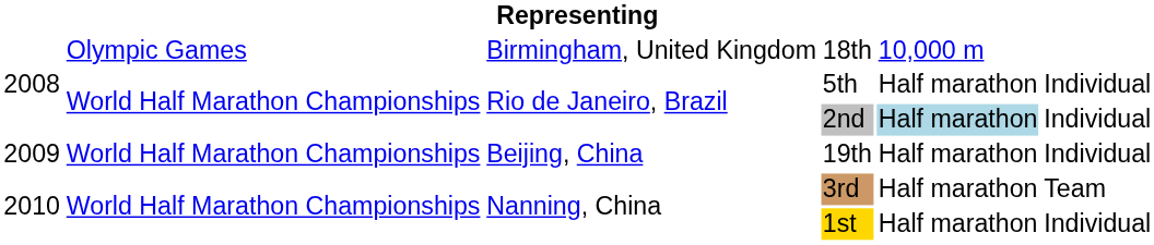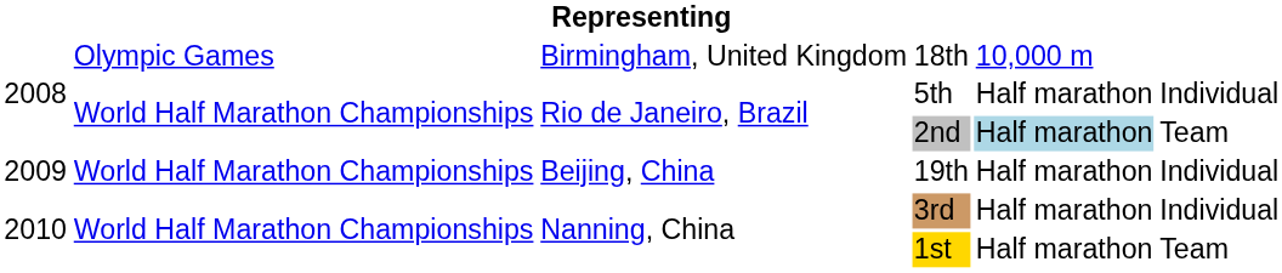2nd | column 6: Individual -> Team
3rd | column 6: Team -> Individual
1st | column 6: Individual -> Team
